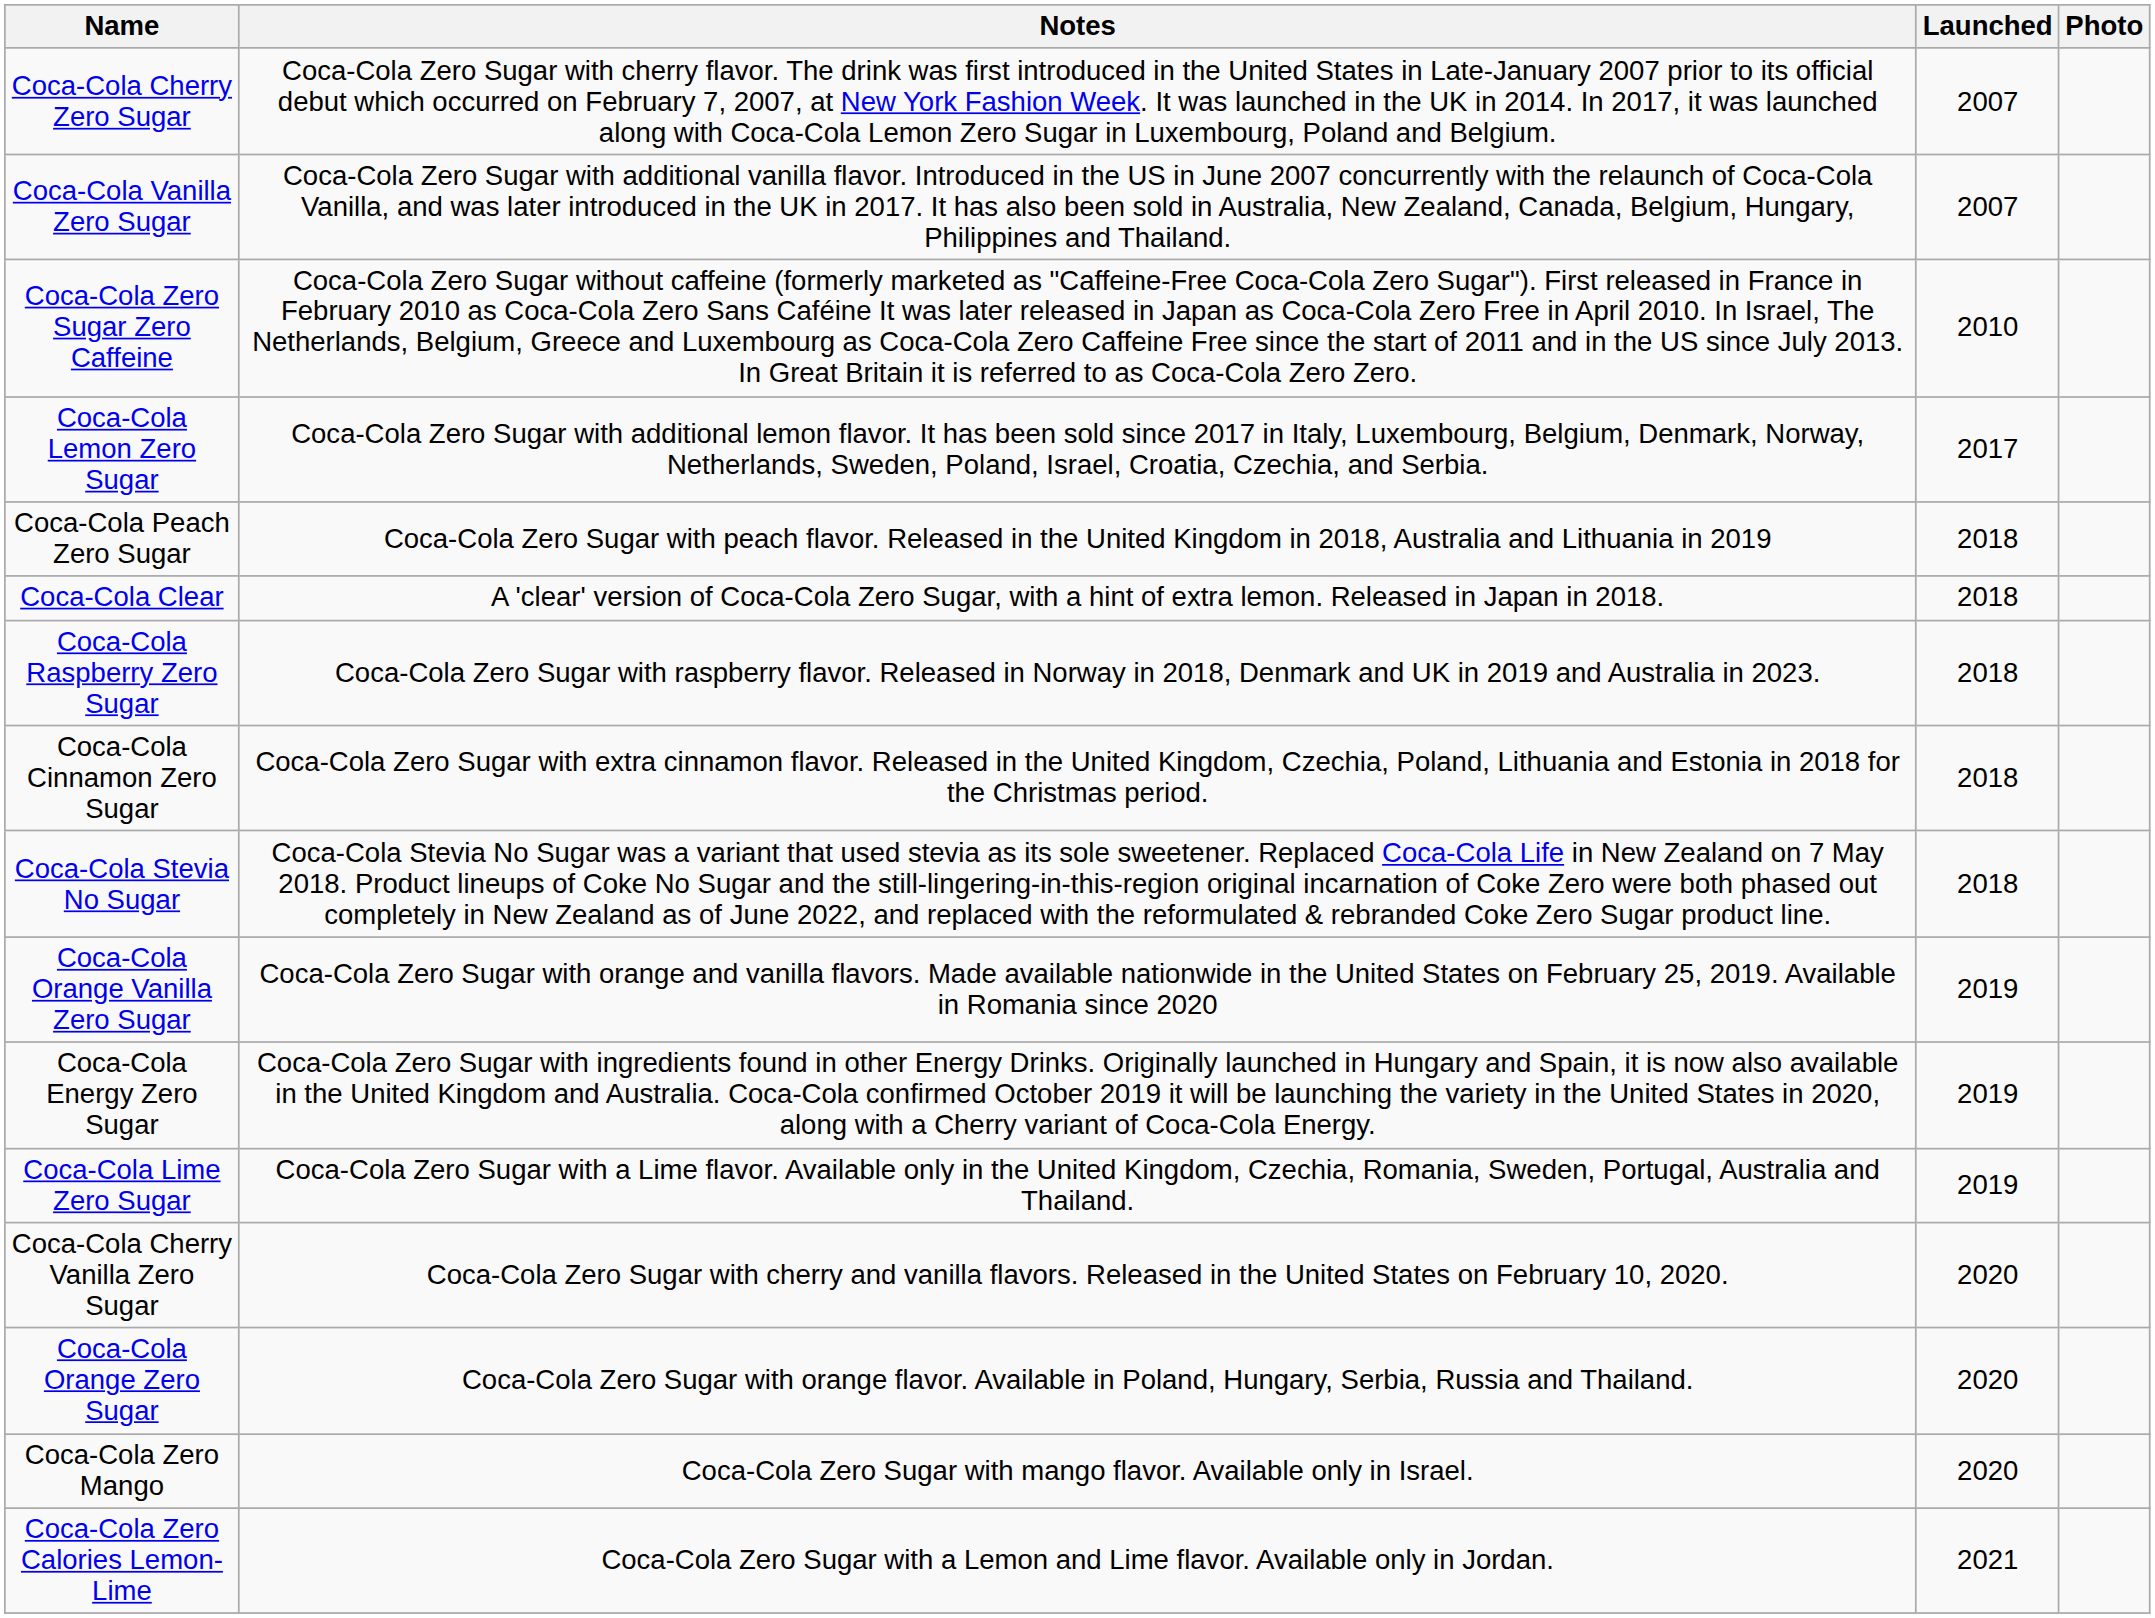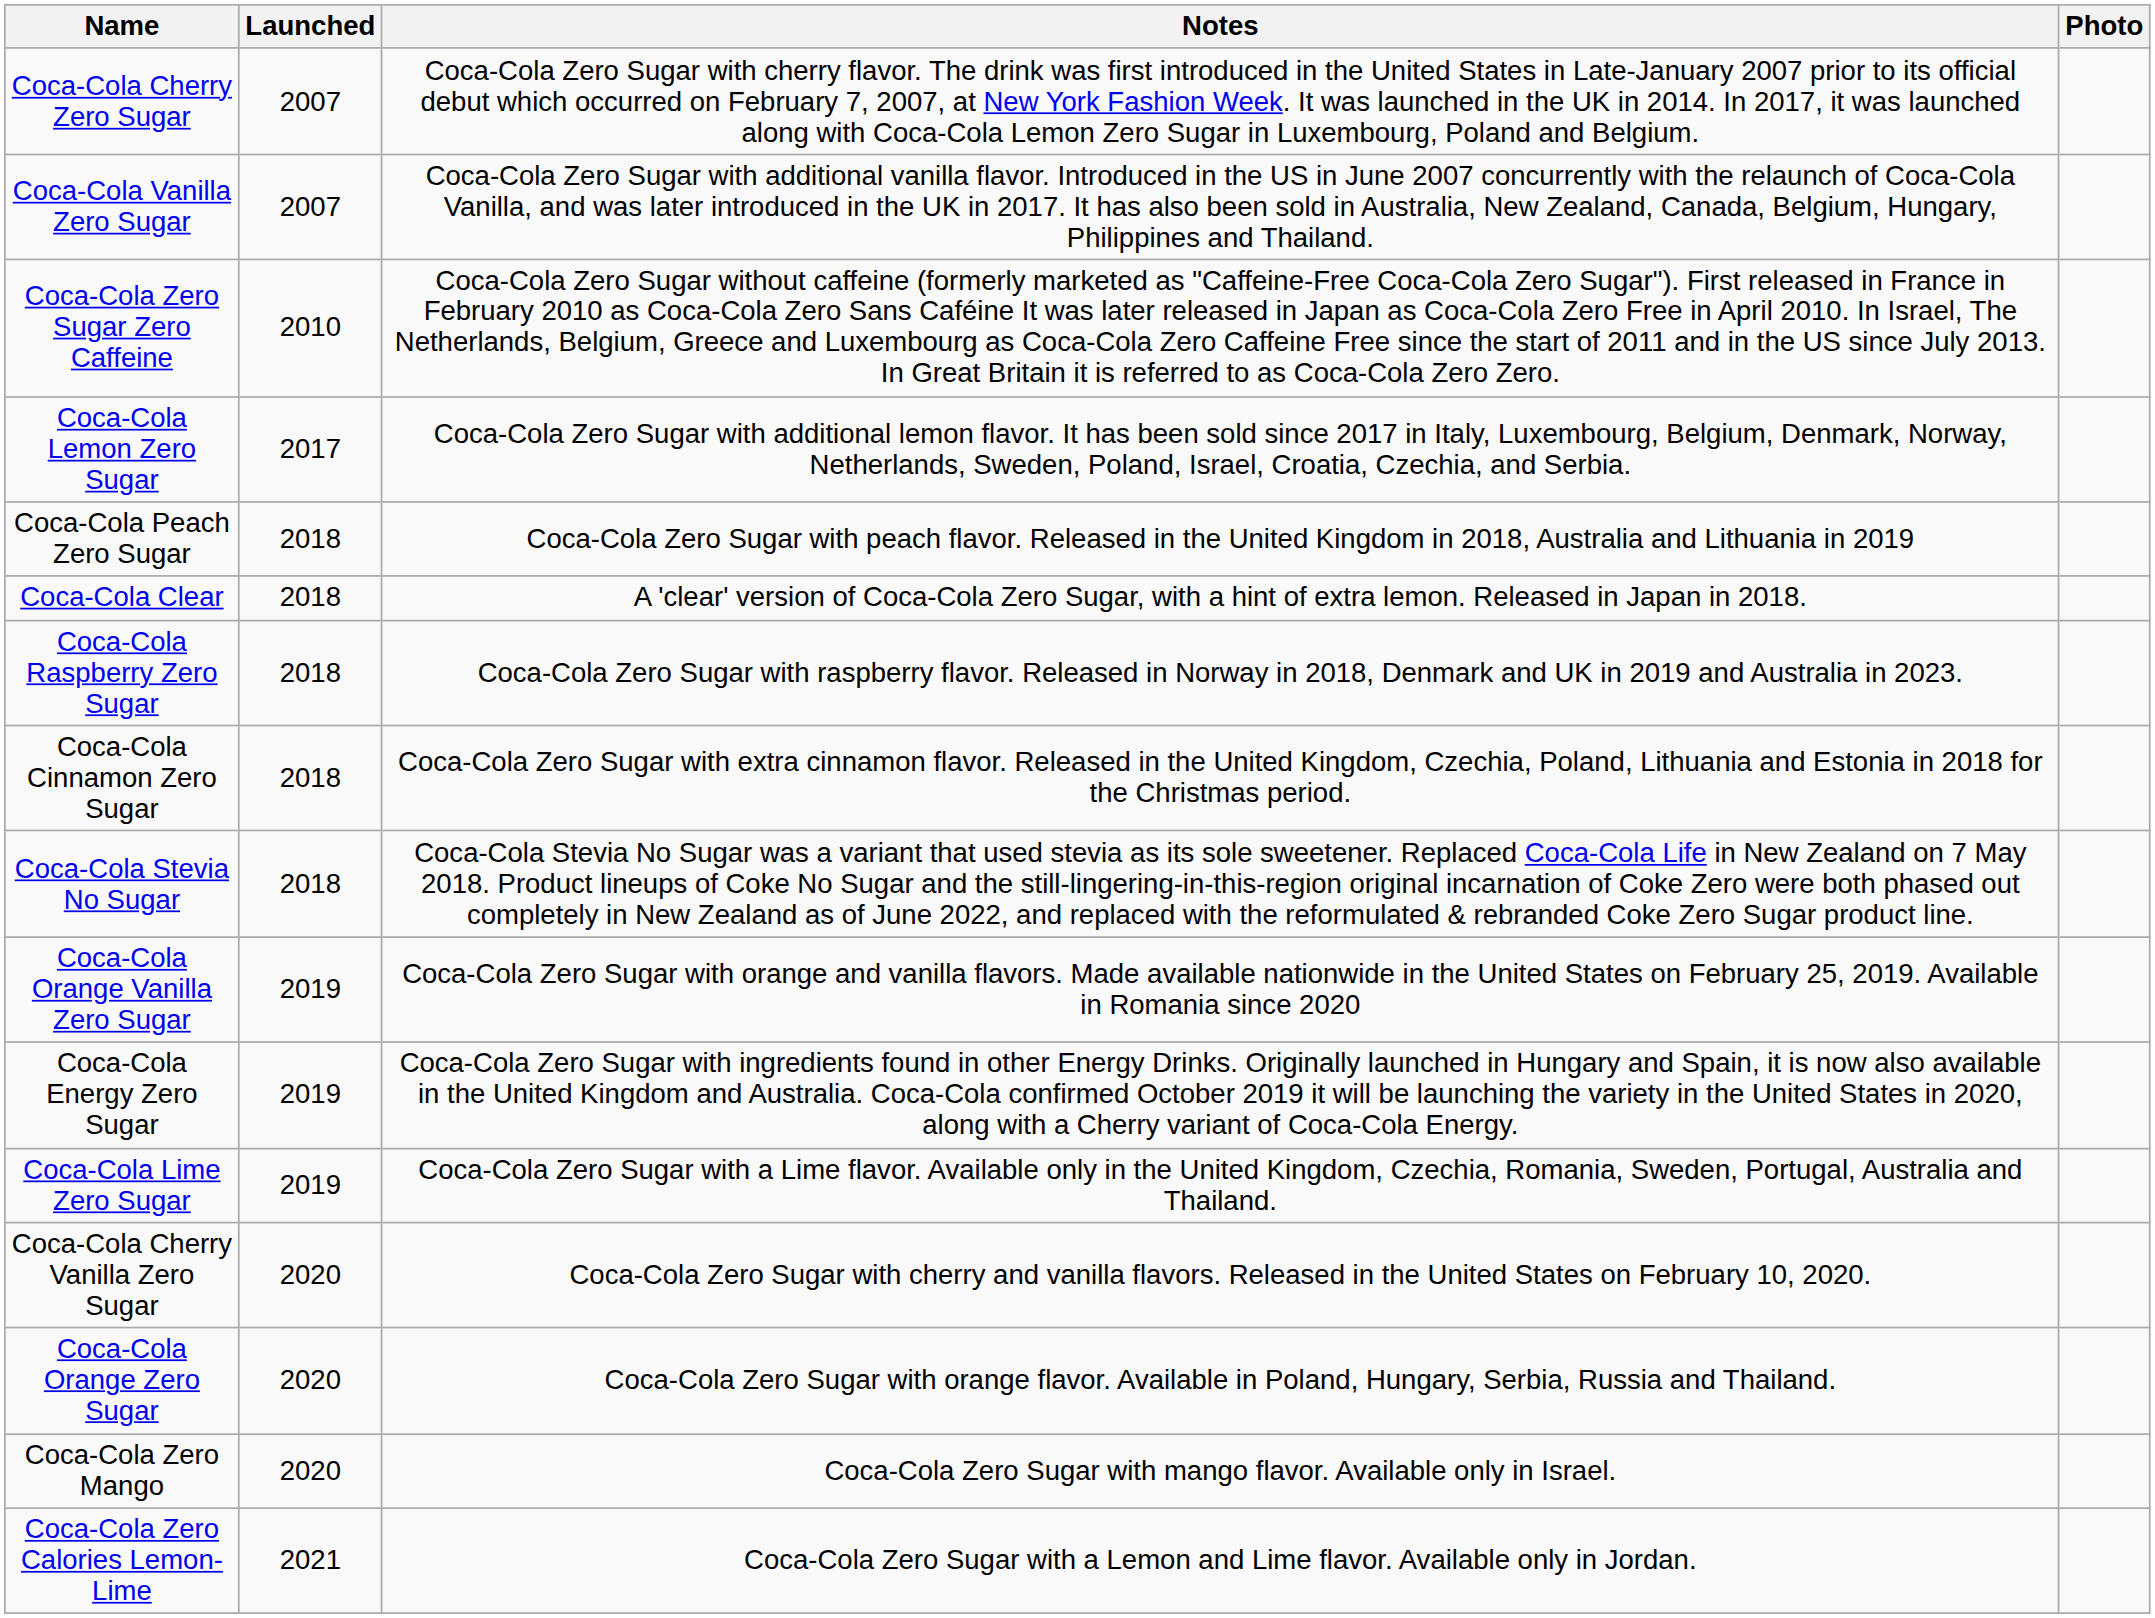columns swapped: Launched <-> Notes
